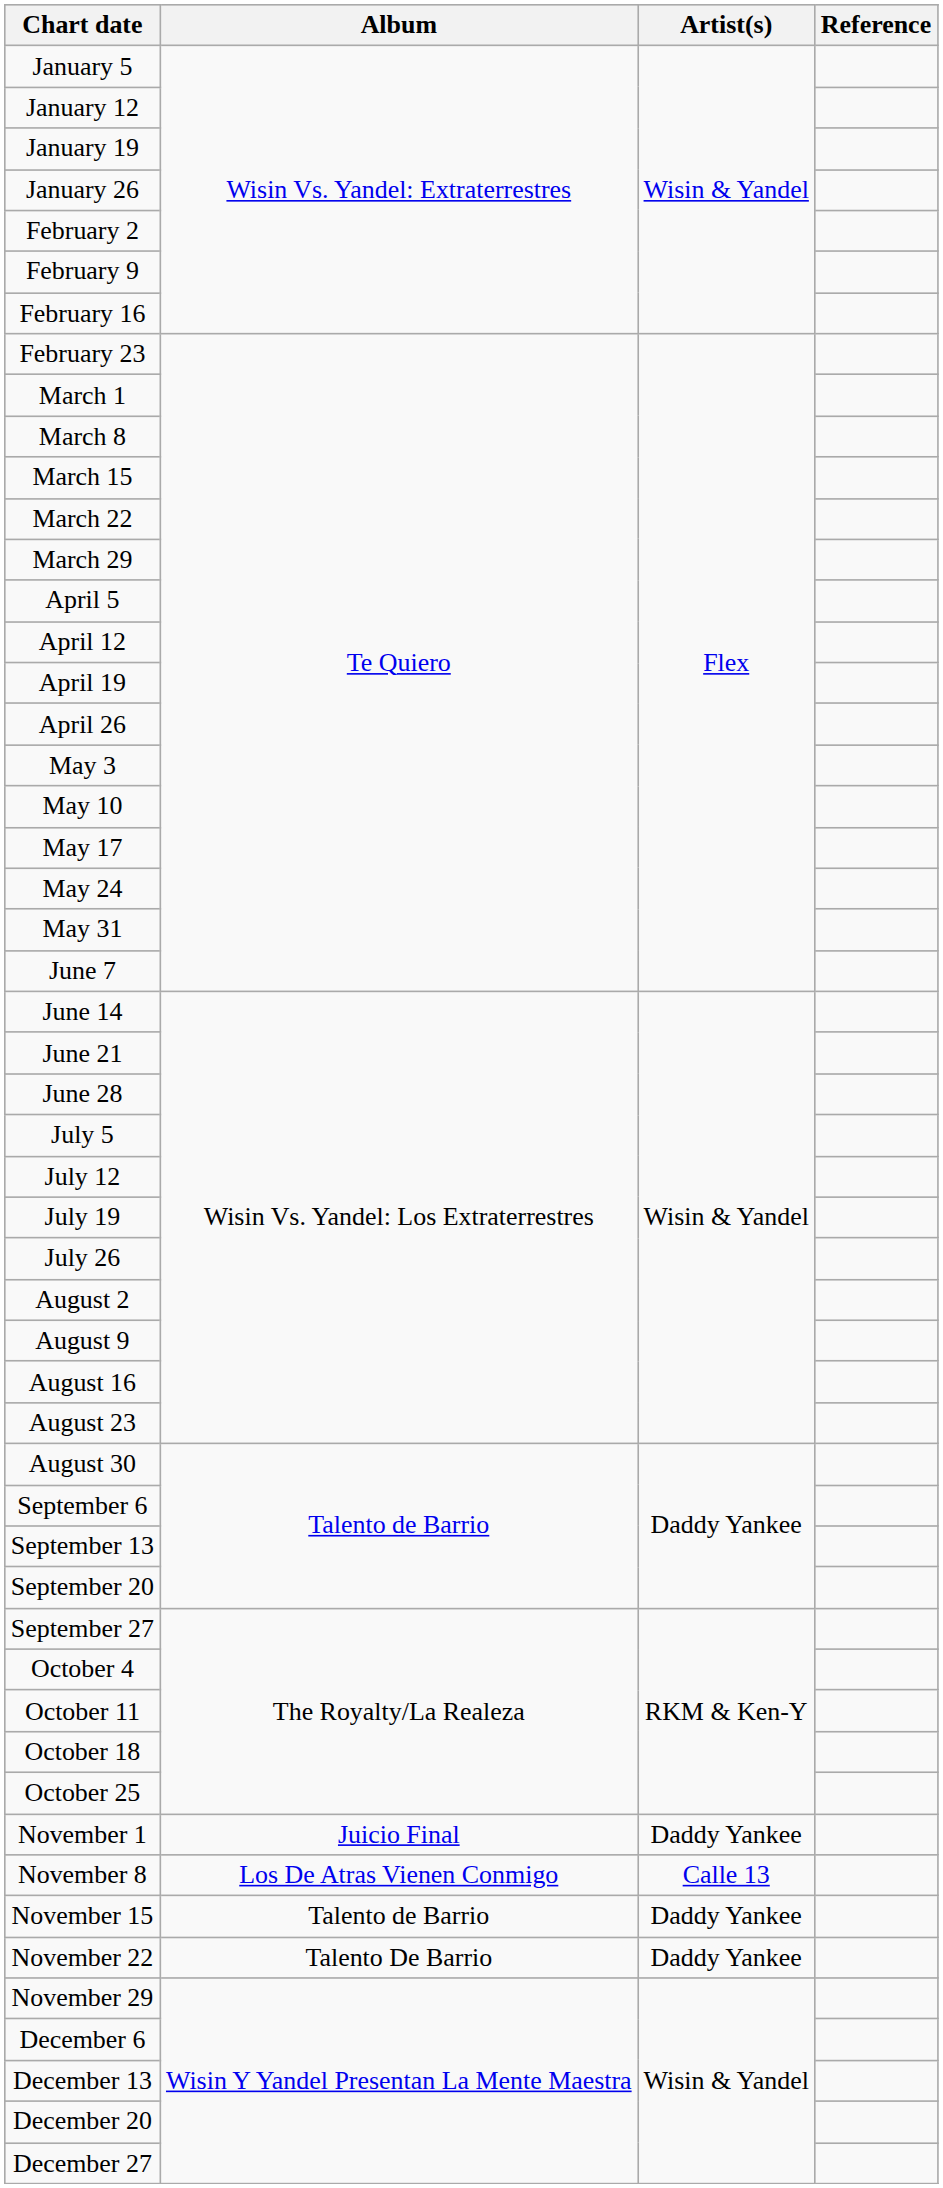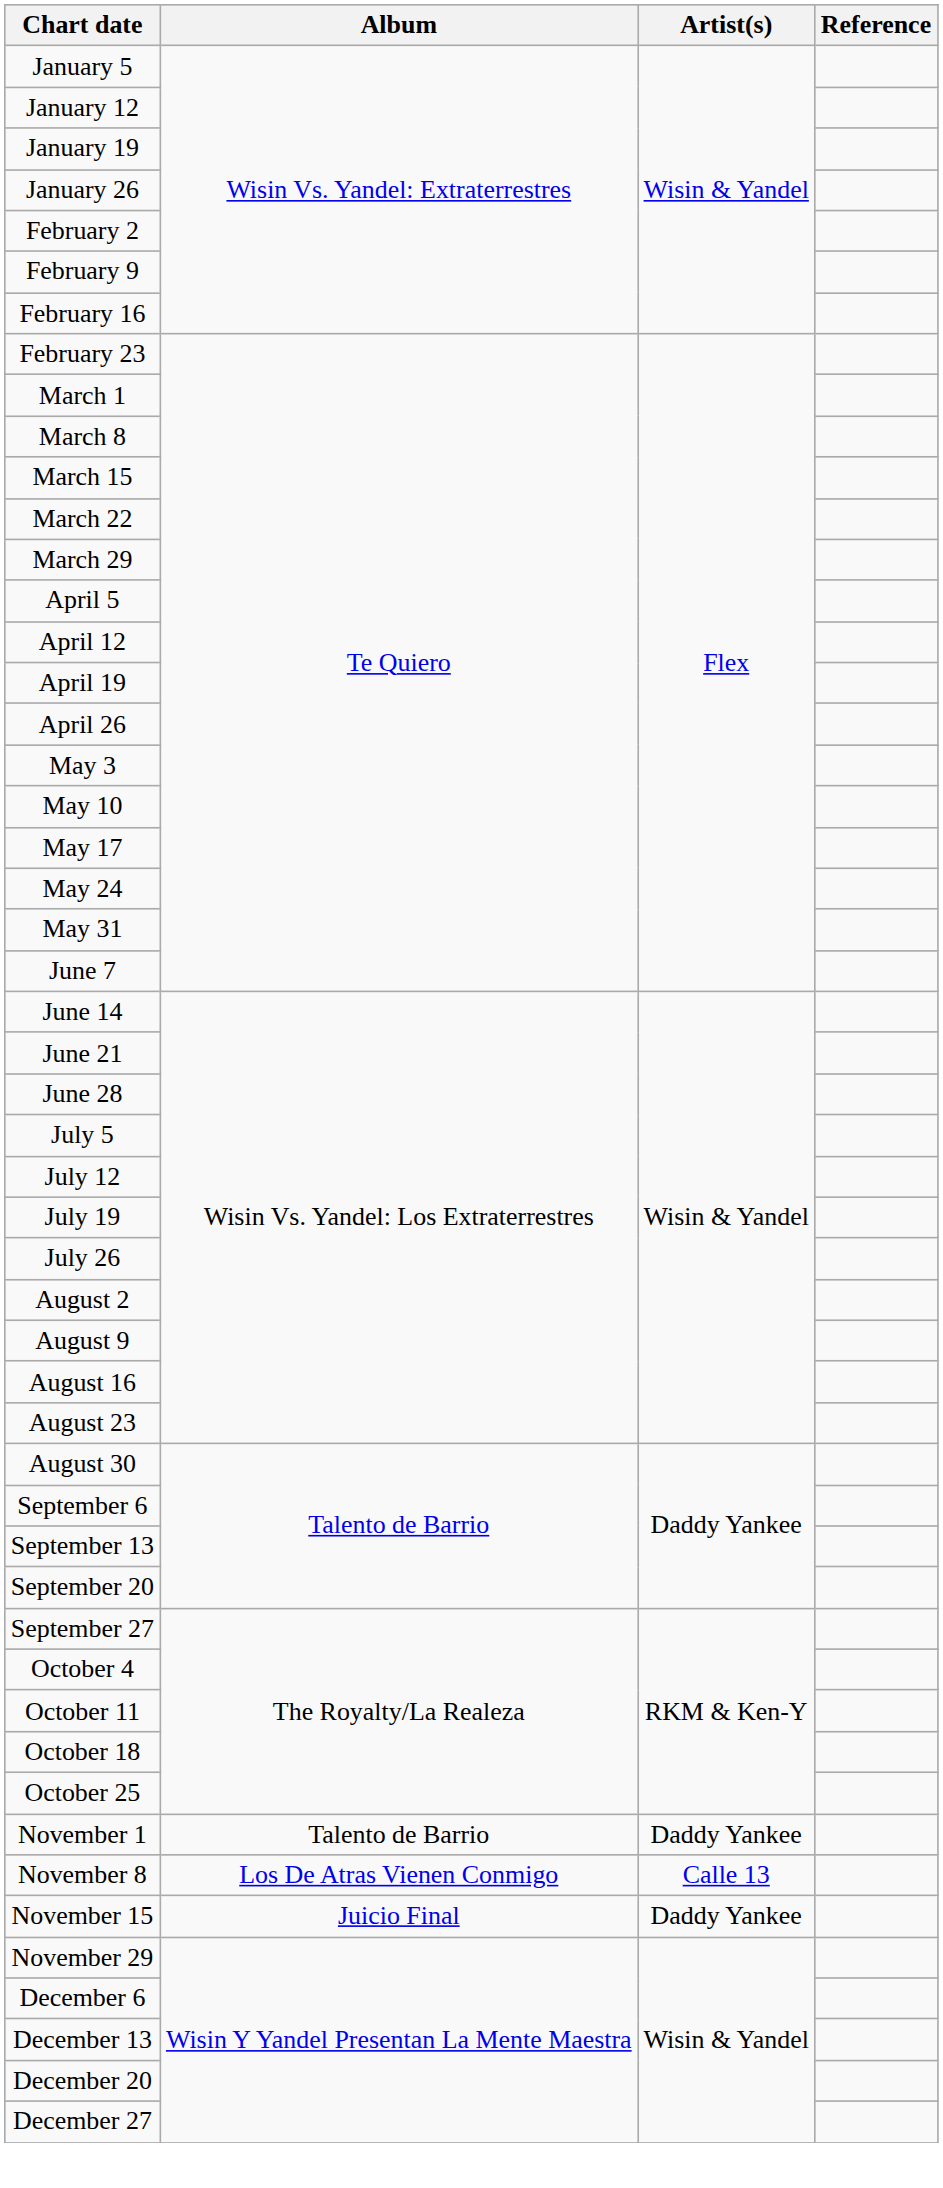November 1 | Album: Juicio Final -> Talento de Barrio
November 15 | Album: Talento de Barrio -> Juicio Final
- row: November 22 | Talento De Barrio | Daddy Yankee
